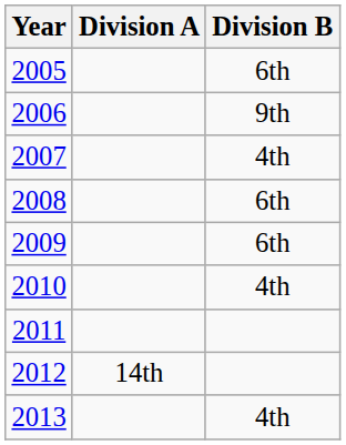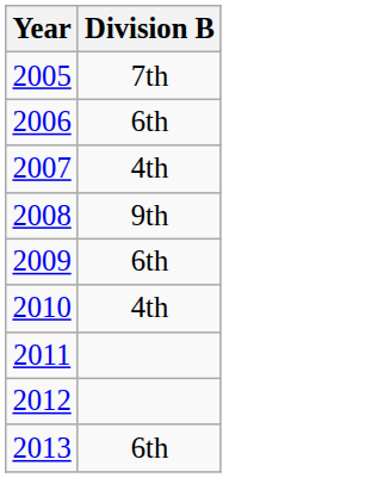- column: Division A | 14th
2005 | Division B: 6th -> 7th
2006 | Division B: 9th -> 6th
2008 | Division B: 6th -> 9th
2013 | Division B: 4th -> 6th
